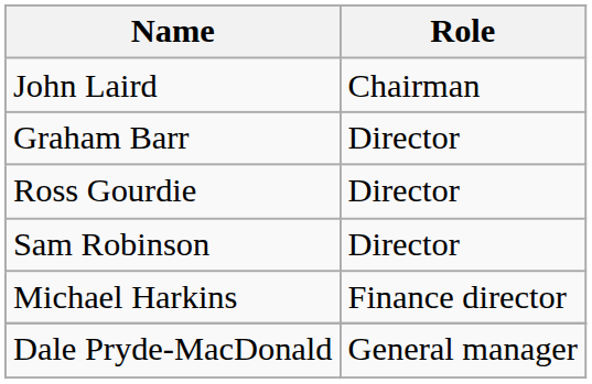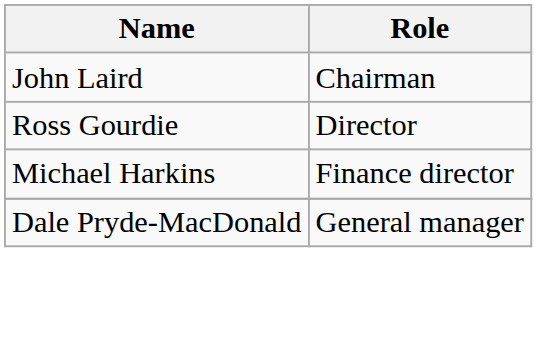- row: Graham Barr | Director
- row: Sam Robinson | Director
